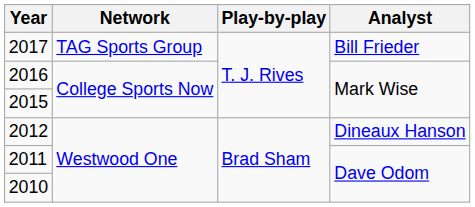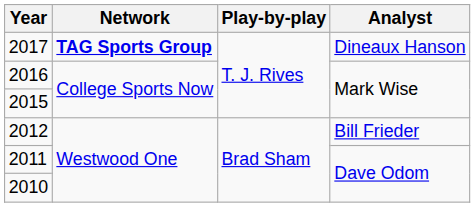2017 | Network: normal -> bold
2017 | Analyst: Bill Frieder -> Dineaux Hanson
2012 | Analyst: Dineaux Hanson -> Bill Frieder
